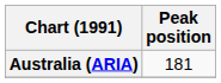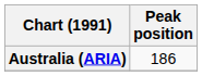Australia (ARIA) | Peak position: 181 -> 186
